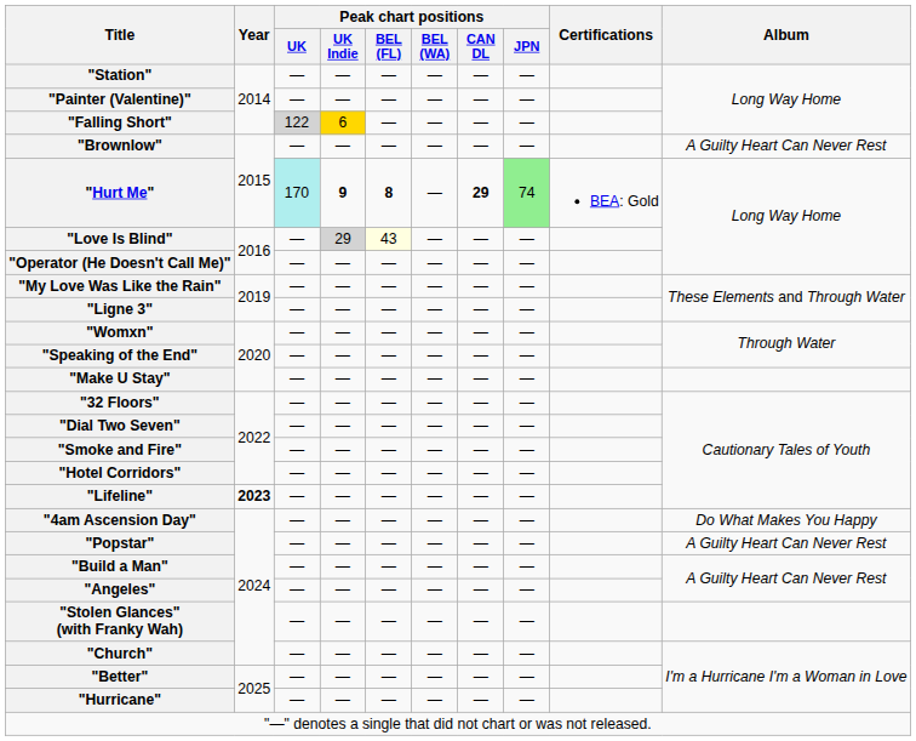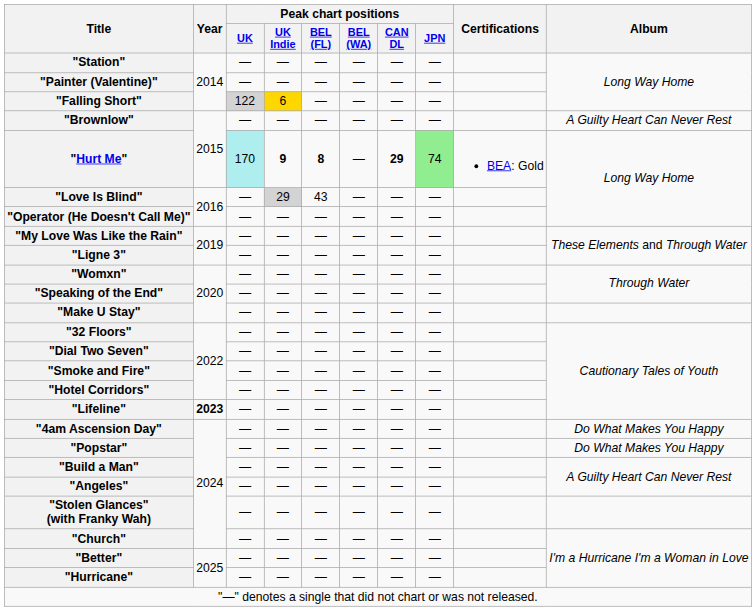"Love Is Blind" | Peak chart positions / BEL (FL): lightyellow background -> no background
"Popstar" | Album: A Guilty Heart Can Never Rest -> Do What Makes You Happy
